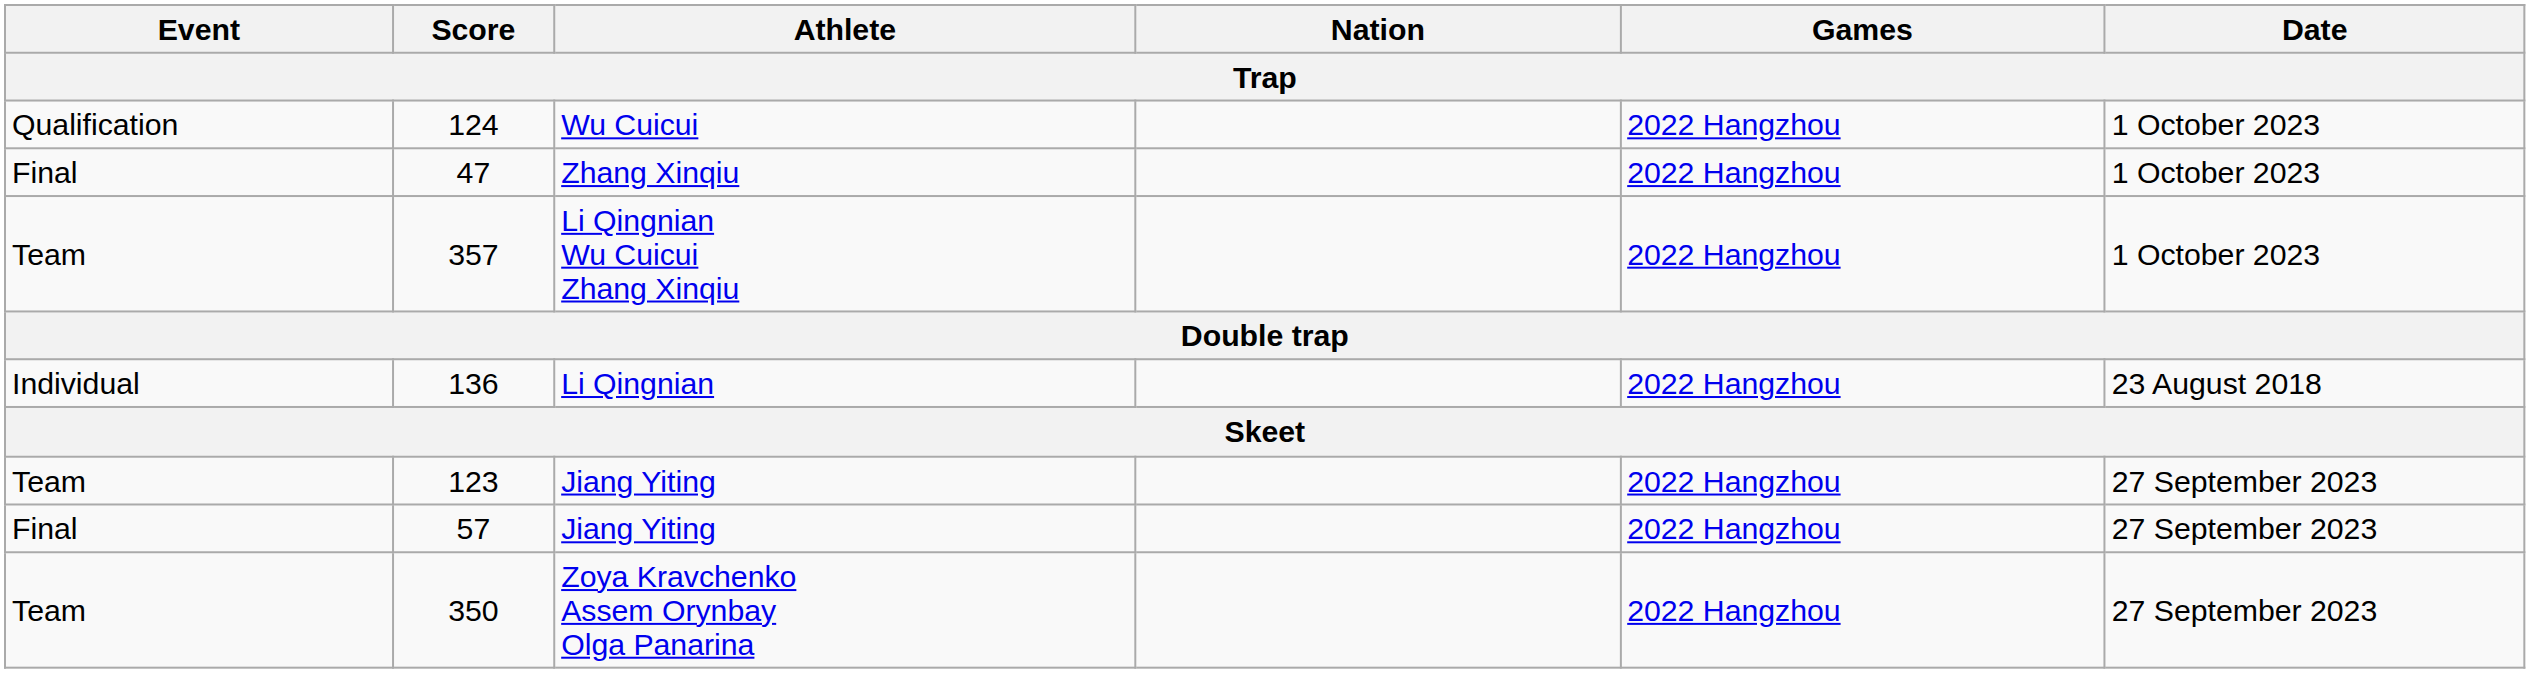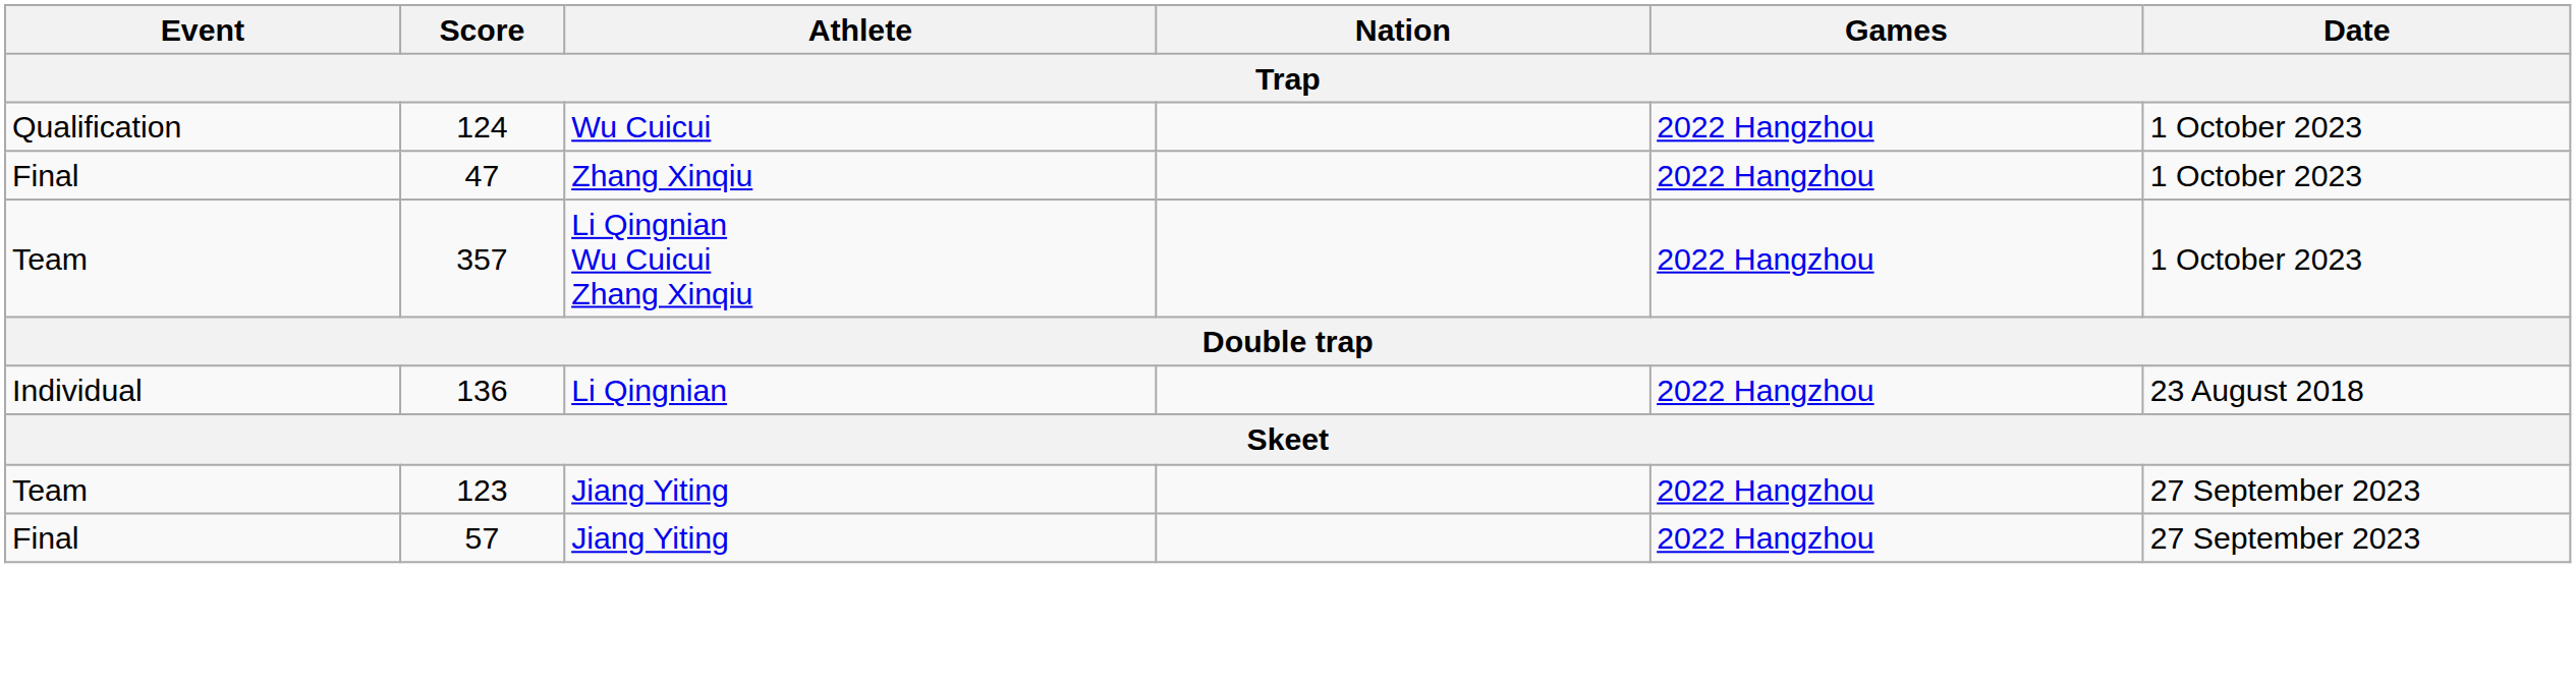- row: Team | 350 | Zoya Kravchenko Assem Orynbay Olga Panarina | 2022 Hangzhou | 27 September 2023
